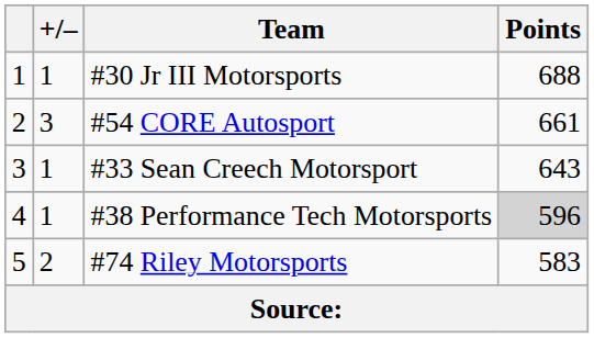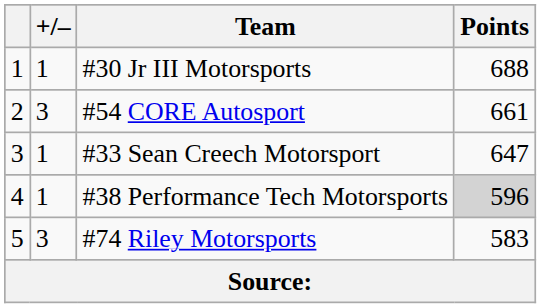#33 Sean Creech Motorsport | Points: 643 -> 647
#74 Riley Motorsports | +/–: 2 -> 3
